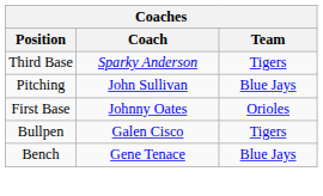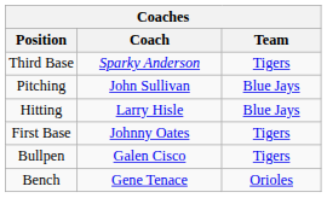+ row: Hitting | Larry Hisle | Blue Jays
First Base | Team: Orioles -> Tigers
Bench | Team: Blue Jays -> Orioles
